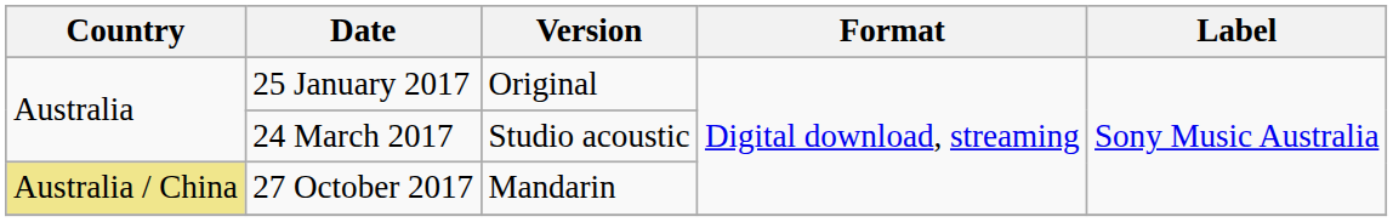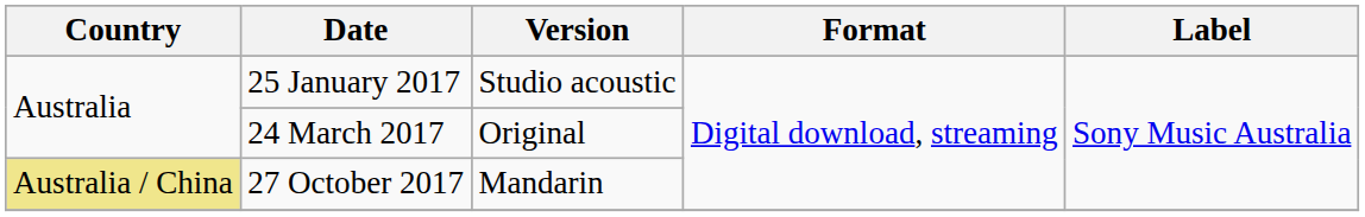25 January 2017 | Version: Original -> Studio acoustic
24 March 2017 | Version: Studio acoustic -> Original
